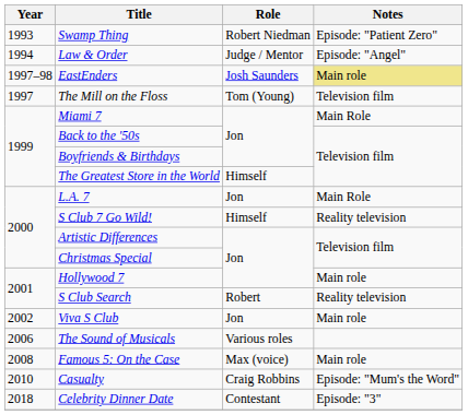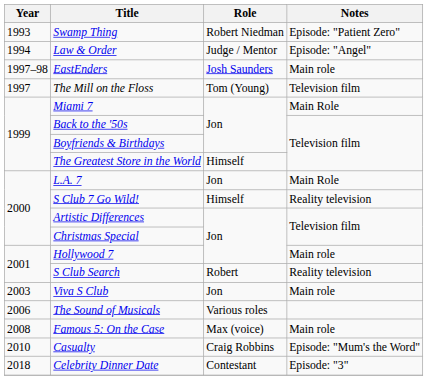EastEnders | Notes: khaki background -> no background
Viva S Club | Year: 2002 -> 2003
